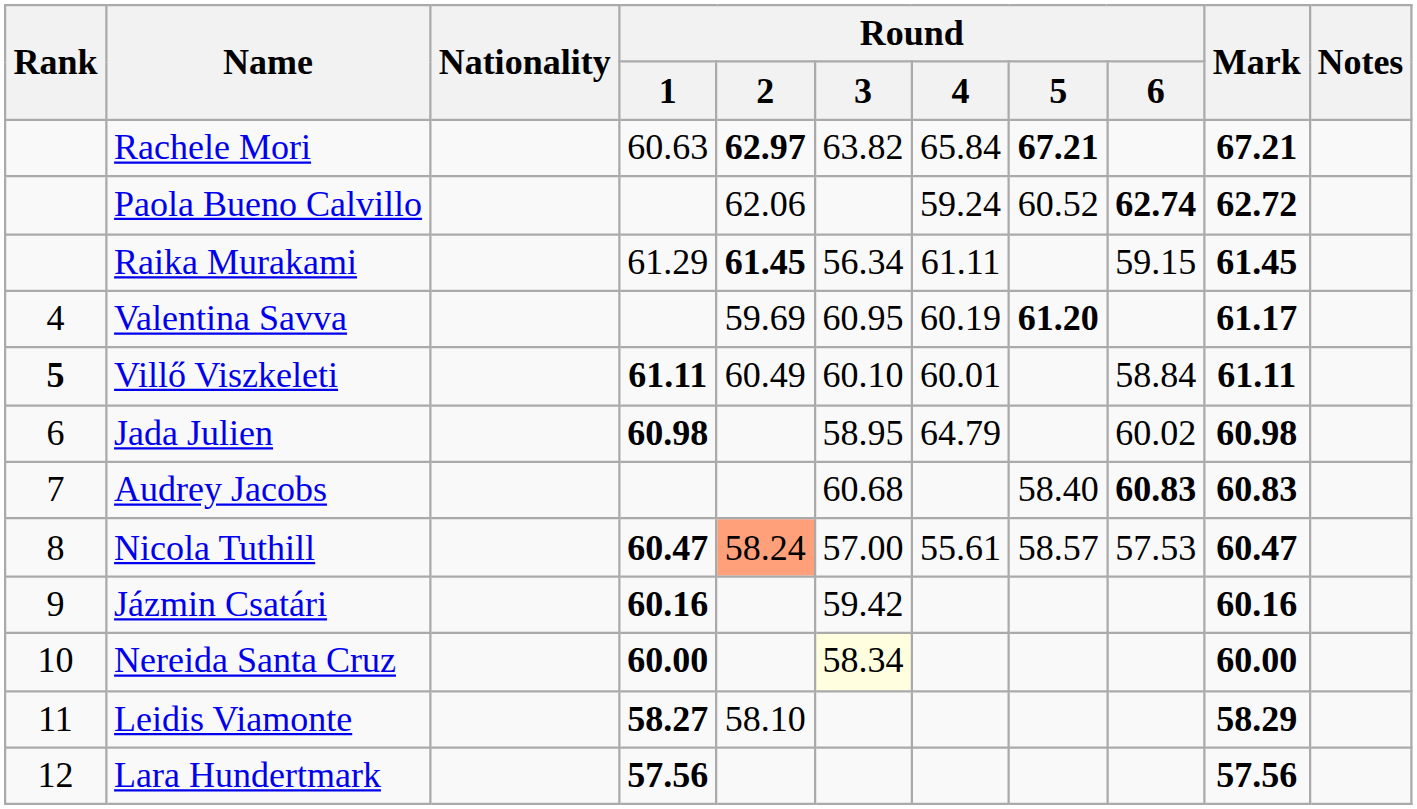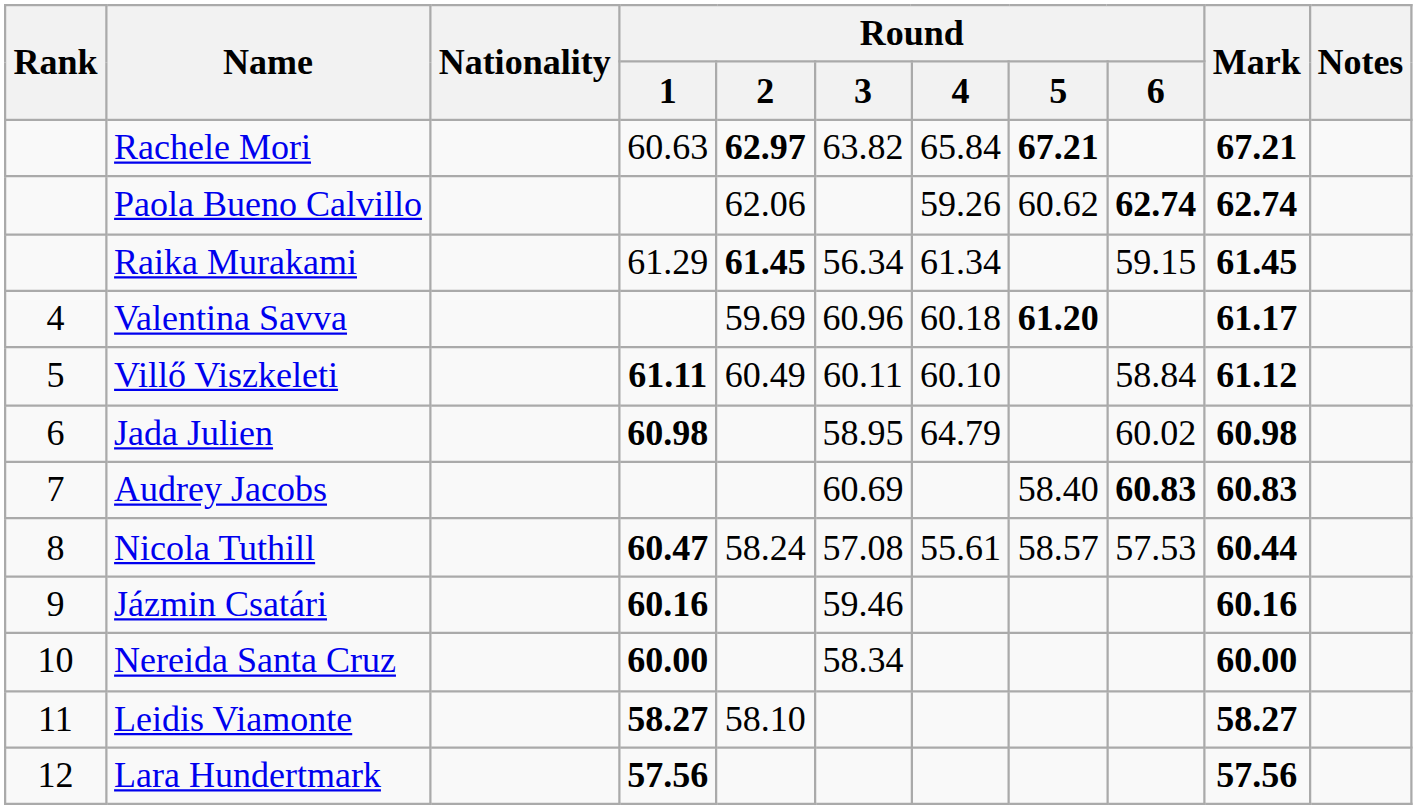Paola Bueno Calvillo | Round / 4: 59.24 -> 59.26
Paola Bueno Calvillo | Round / 5: 60.52 -> 60.62
Paola Bueno Calvillo | Mark: 62.72 -> 62.74
Raika Murakami | Round / 4: 61.11 -> 61.34
Valentina Savva | Round / 3: 60.95 -> 60.96
Valentina Savva | Round / 4: 60.19 -> 60.18
Villő Viszkeleti | Rank: bold -> normal
Villő Viszkeleti | Round / 3: 60.10 -> 60.11
Villő Viszkeleti | Round / 4: 60.01 -> 60.10
Villő Viszkeleti | Mark: 61.11 -> 61.12
Audrey Jacobs | Round / 3: 60.68 -> 60.69
Nicola Tuthill | Round / 2: lightsalmon background -> no background
Nicola Tuthill | Round / 3: 57.00 -> 57.08
Nicola Tuthill | Mark: 60.47 -> 60.44
Jázmin Csatári | Round / 3: 59.42 -> 59.46
Nereida Santa Cruz | Round / 3: lightyellow background -> no background
Leidis Viamonte | Mark: 58.29 -> 58.27
